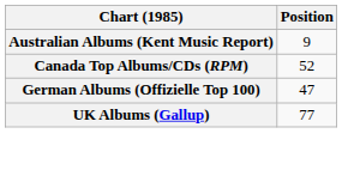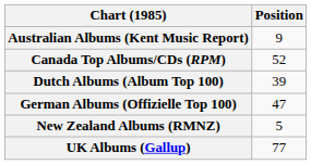+ row: Dutch Albums (Album Top 100) | 39
+ row: New Zealand Albums (RMNZ) | 5
